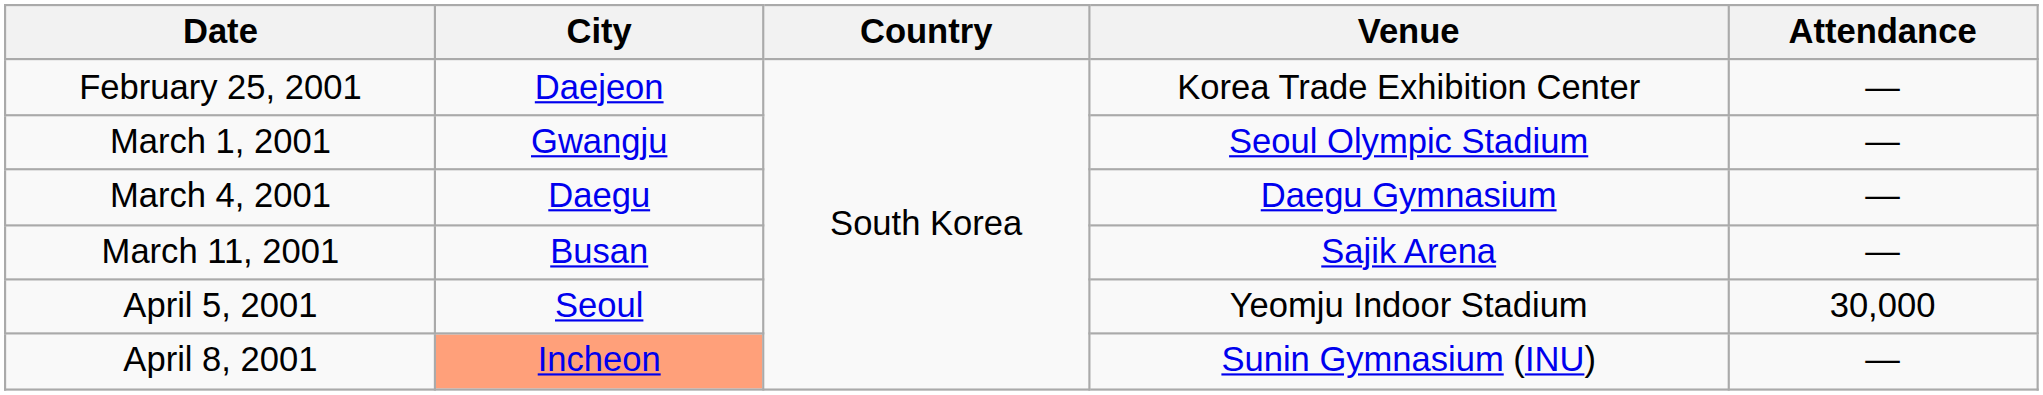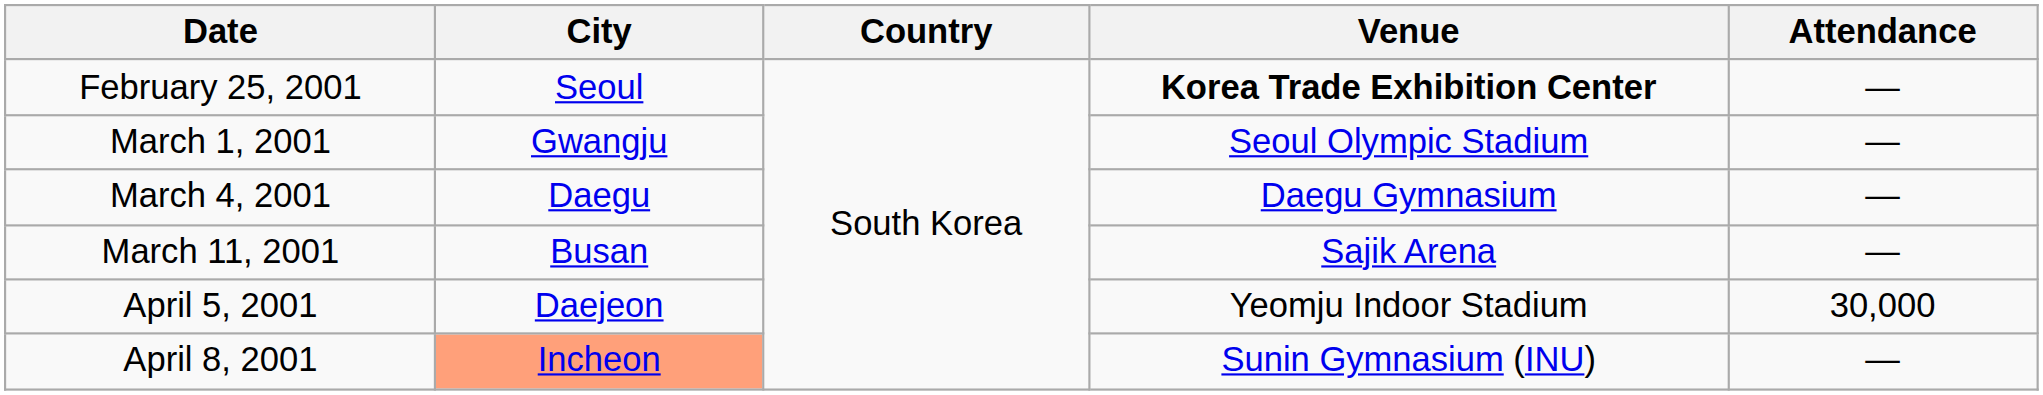February 25, 2001 | City: Daejeon -> Seoul
February 25, 2001 | Venue: normal -> bold
April 5, 2001 | City: Seoul -> Daejeon
